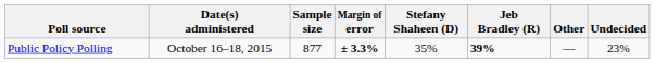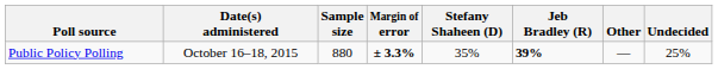Public Policy Polling | Sample size: 877 -> 880
Public Policy Polling | Undecided: 23% -> 25%
